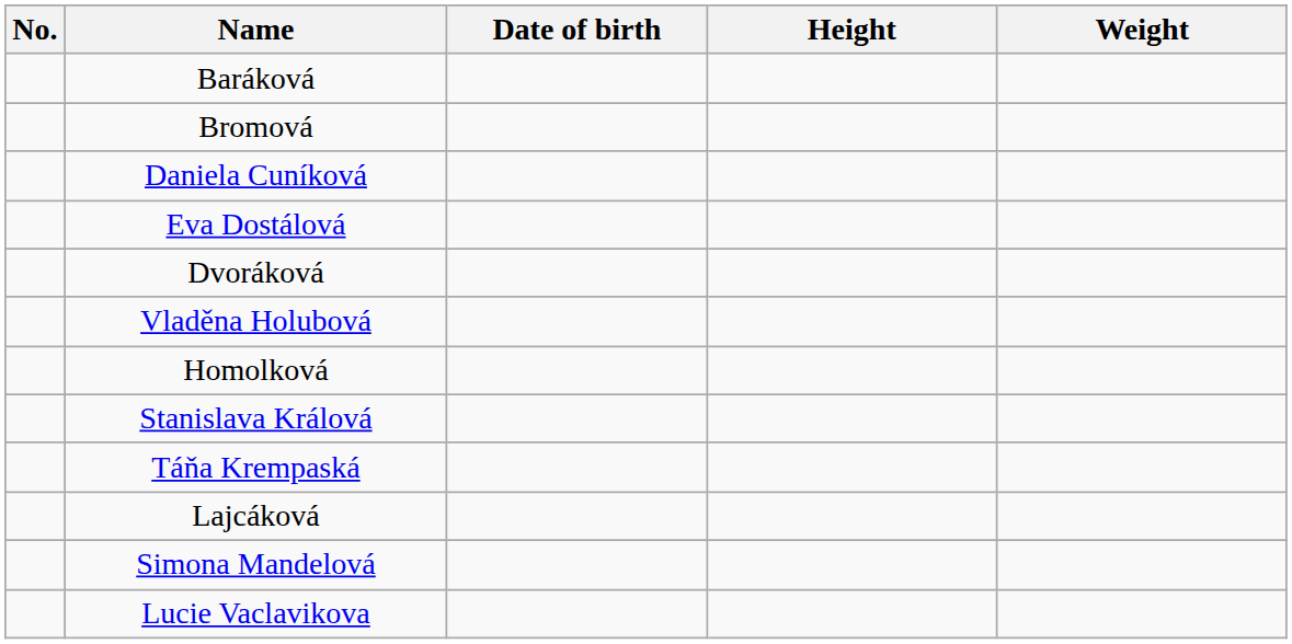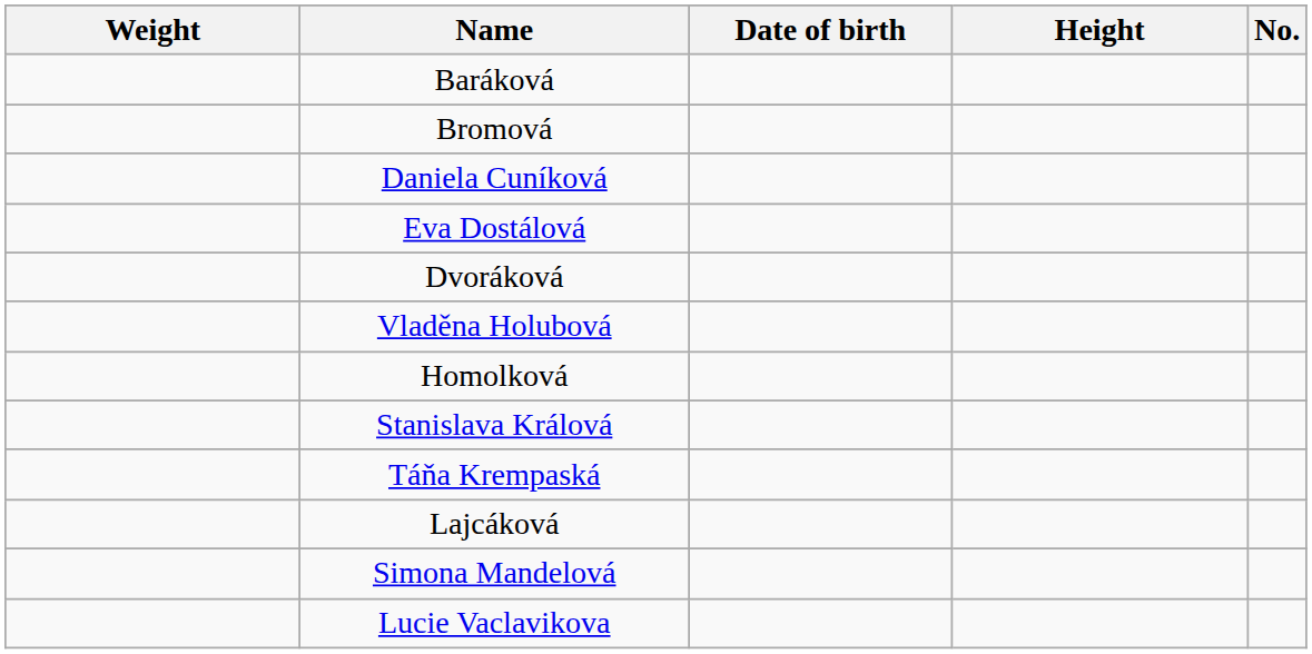columns swapped: No. <-> Weight
